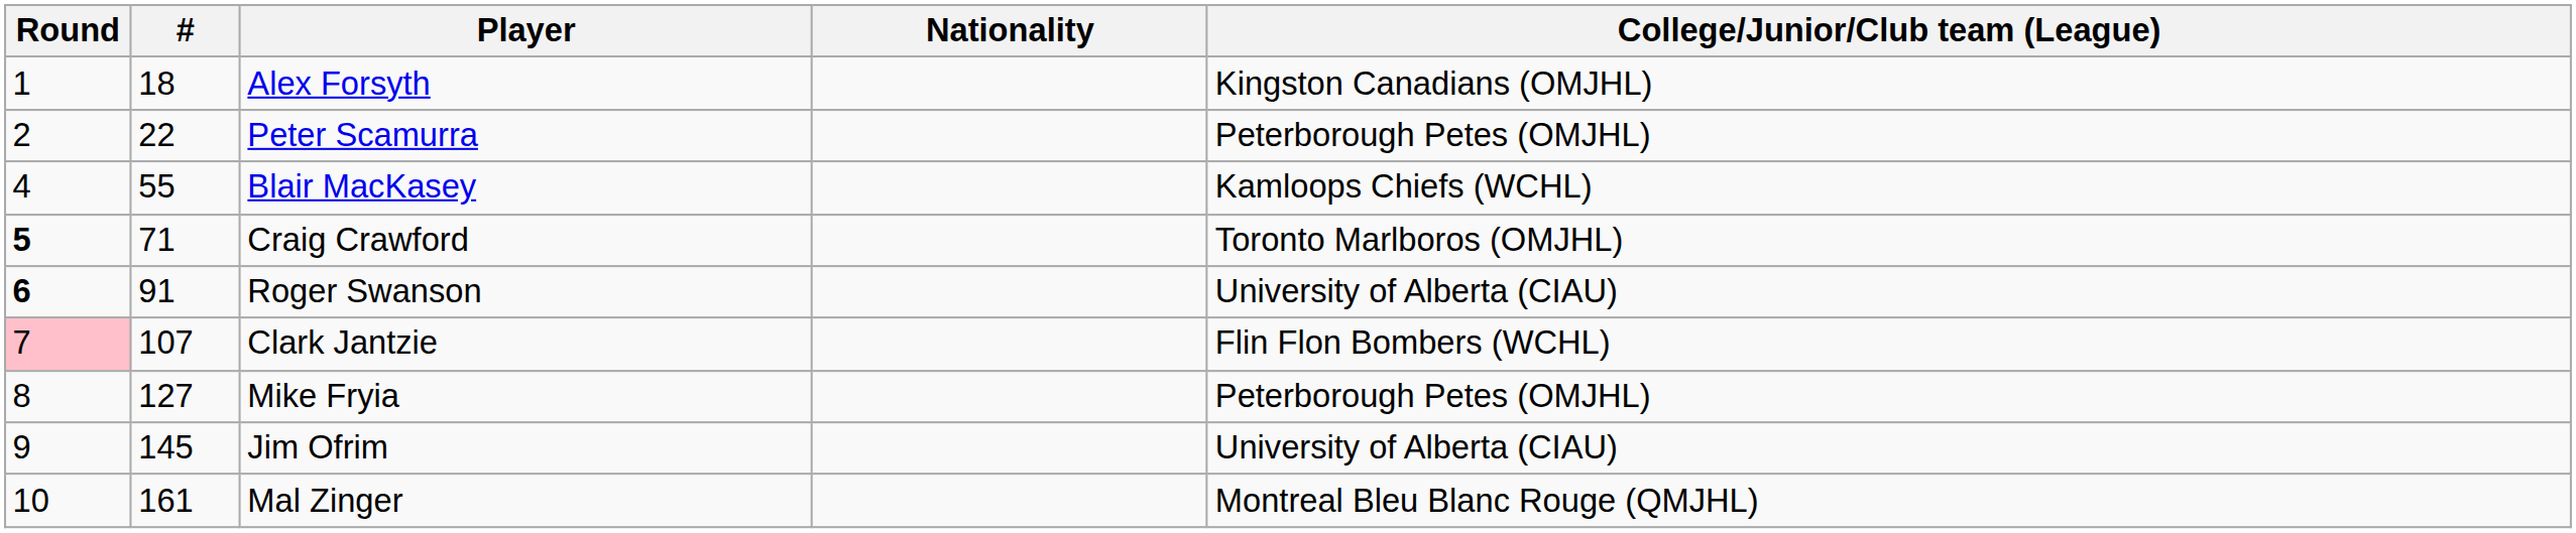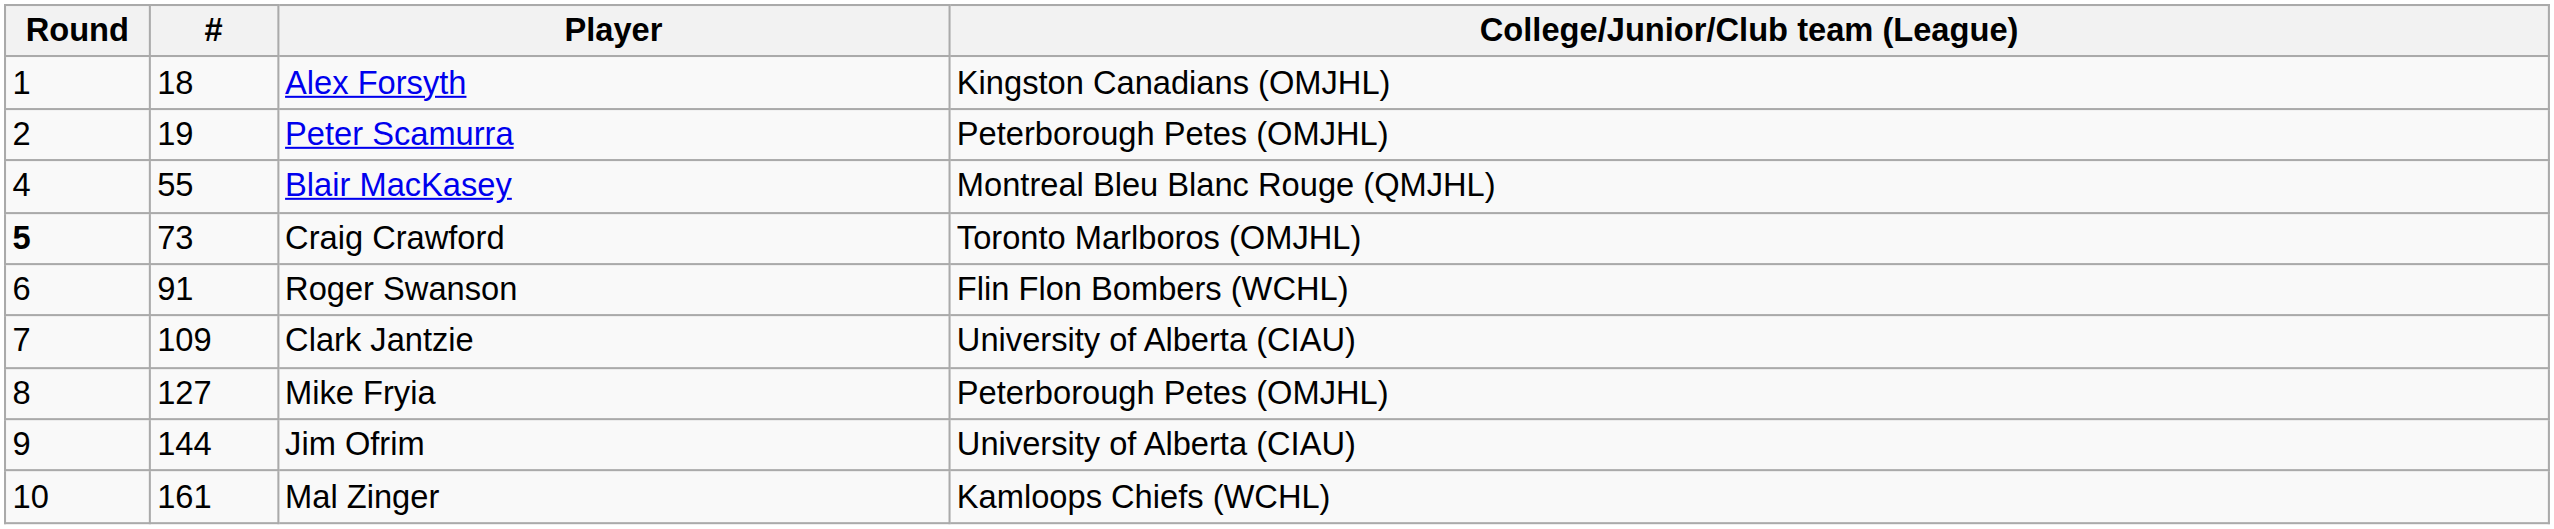- column: Nationality
Peter Scamurra | #: 22 -> 19
Blair MacKasey | College/Junior/Club team (League): Kamloops Chiefs (WCHL) -> Montreal Bleu Blanc Rouge (QMJHL)
Craig Crawford | #: 71 -> 73
Roger Swanson | Round: bold -> normal
Roger Swanson | College/Junior/Club team (League): University of Alberta (CIAU) -> Flin Flon Bombers (WCHL)
Clark Jantzie | Round: pink background -> no background
Clark Jantzie | #: 107 -> 109
Clark Jantzie | College/Junior/Club team (League): Flin Flon Bombers (WCHL) -> University of Alberta (CIAU)
Jim Ofrim | #: 145 -> 144
Mal Zinger | College/Junior/Club team (League): Montreal Bleu Blanc Rouge (QMJHL) -> Kamloops Chiefs (WCHL)
